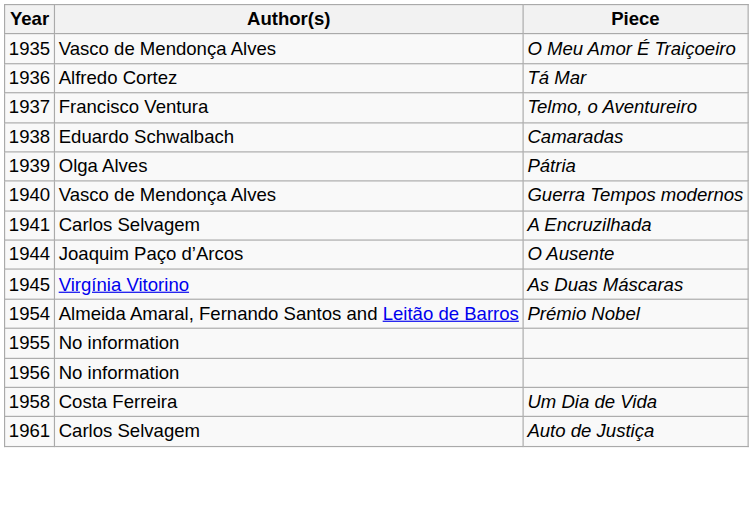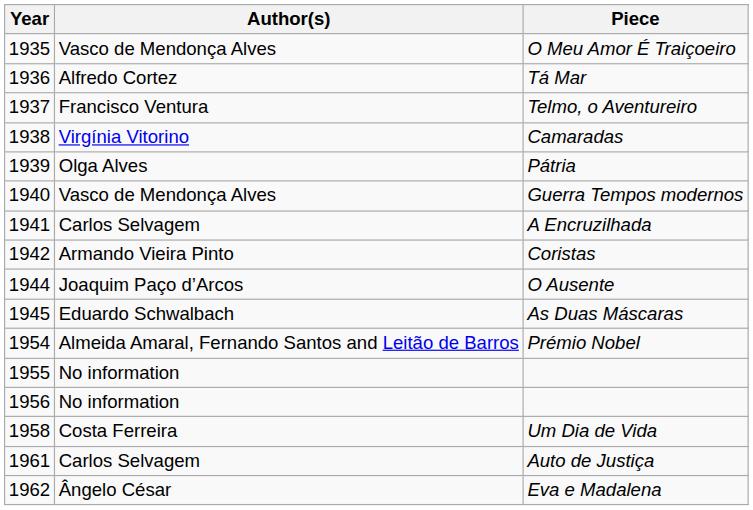Camaradas | Author(s): Eduardo Schwalbach -> Virgínia Vitorino
+ row: 1942 | Armando Vieira Pinto | Coristas
As Duas Máscaras | Author(s): Virgínia Vitorino -> Eduardo Schwalbach
+ row: 1962 | Ângelo César | Eva e Madalena
